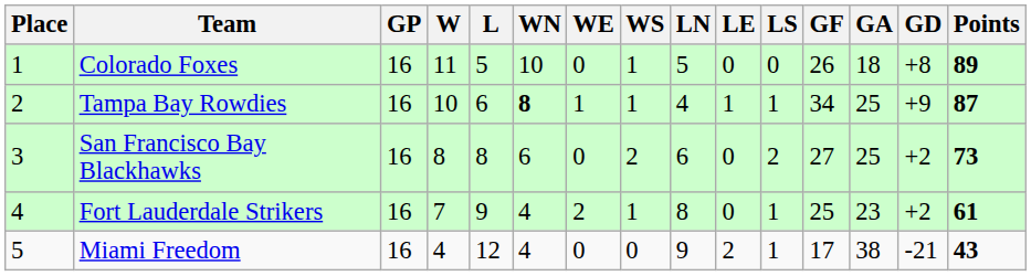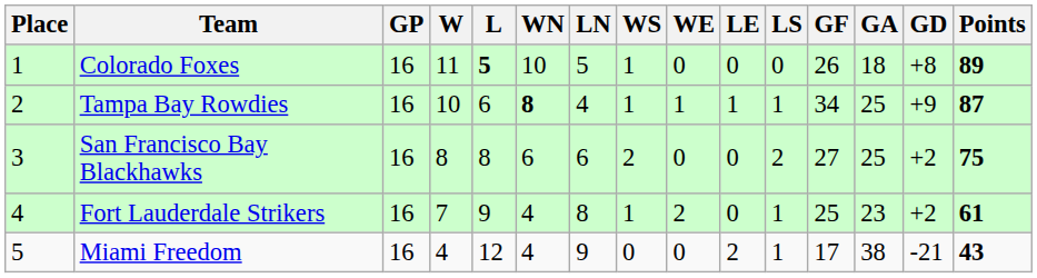columns swapped: WE <-> LN
Colorado Foxes | L: normal -> bold
San Francisco Bay Blackhawks | Points: 73 -> 75
